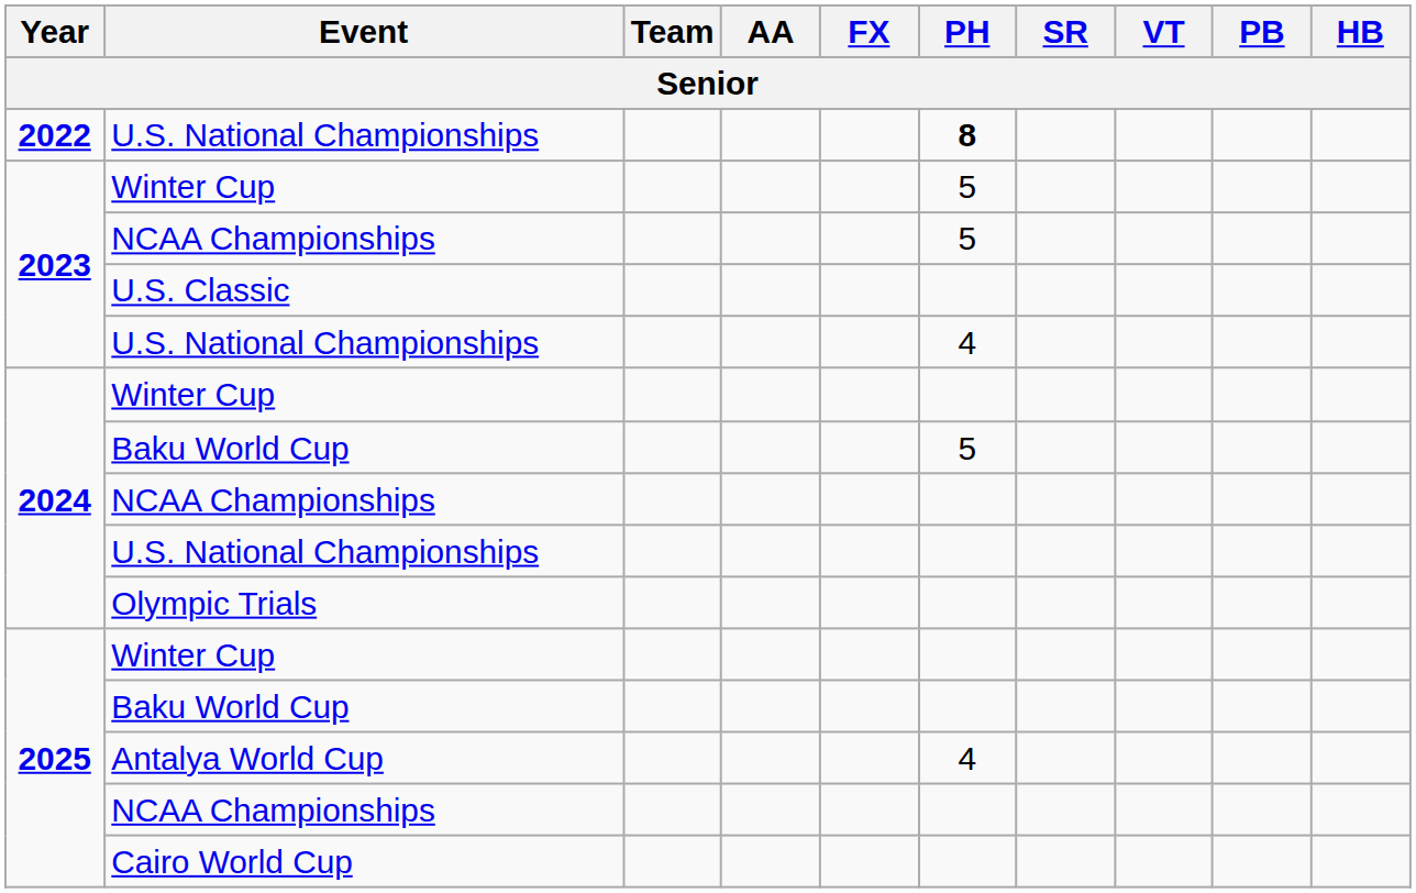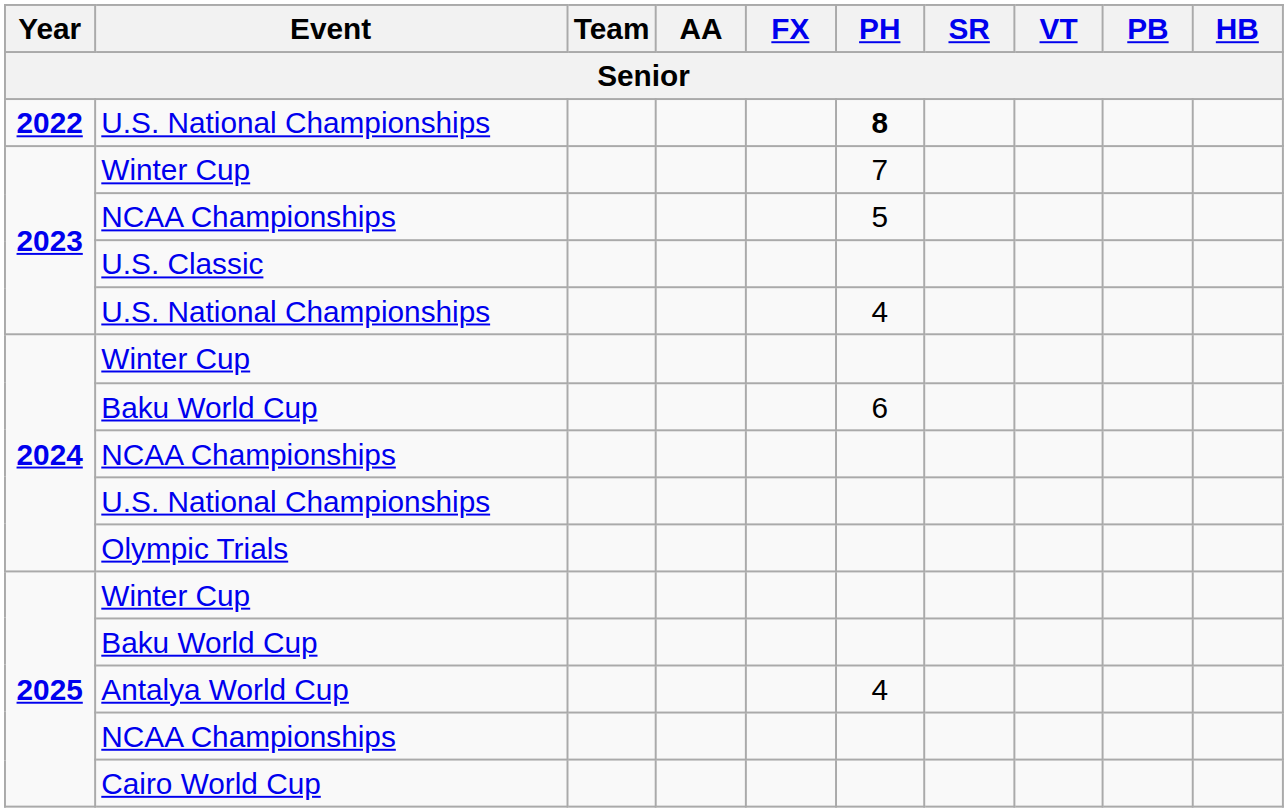2023 / Winter Cup | PH: 5 -> 7
2024 / Baku World Cup | PH: 5 -> 6
